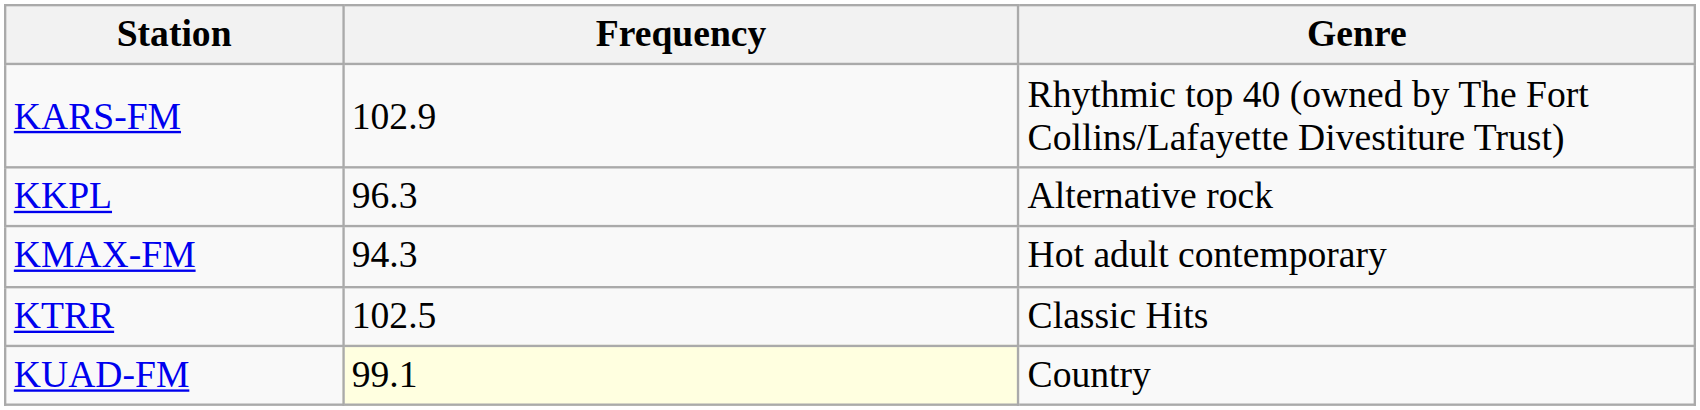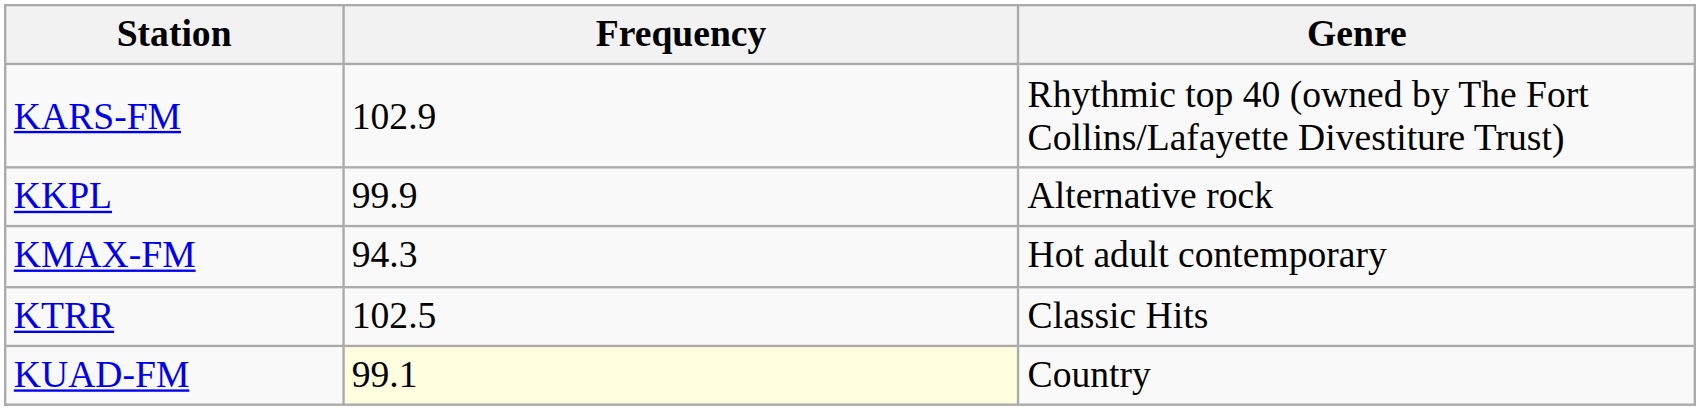KKPL | Frequency: 96.3 -> 99.9
